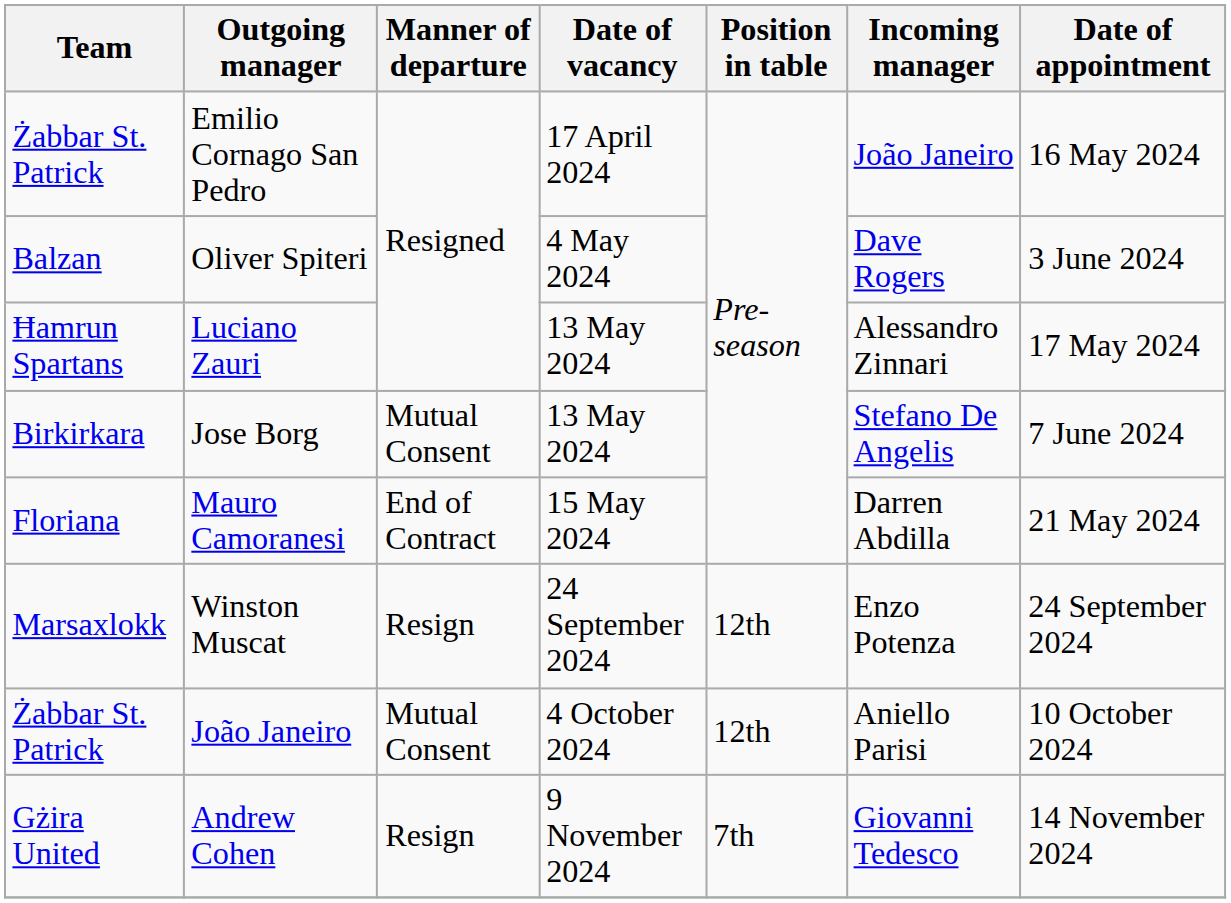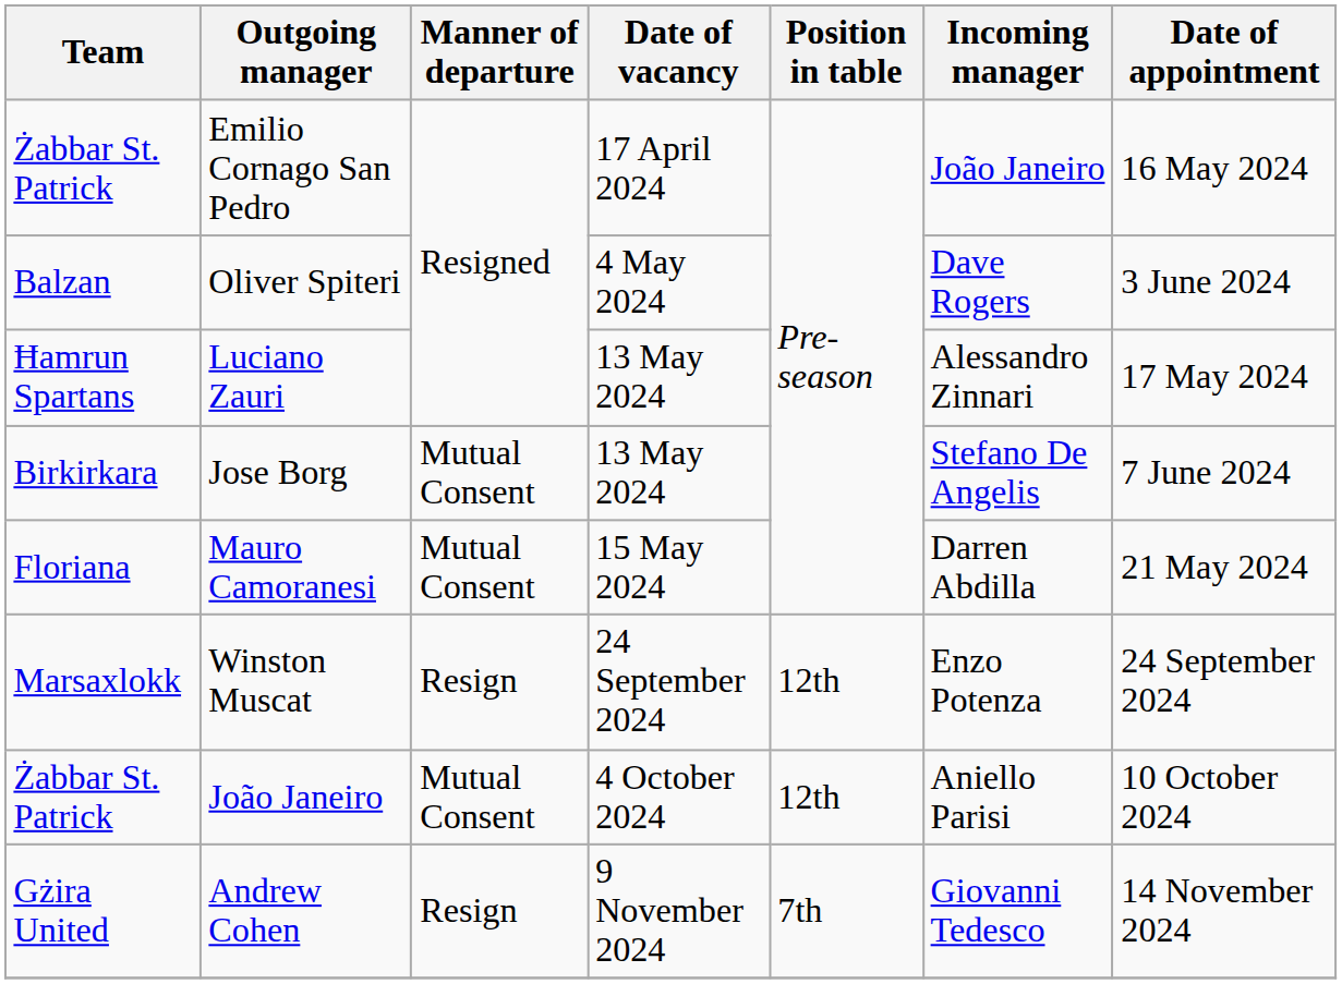Mauro Camoranesi | Manner of departure: End of Contract -> Mutual Consent
